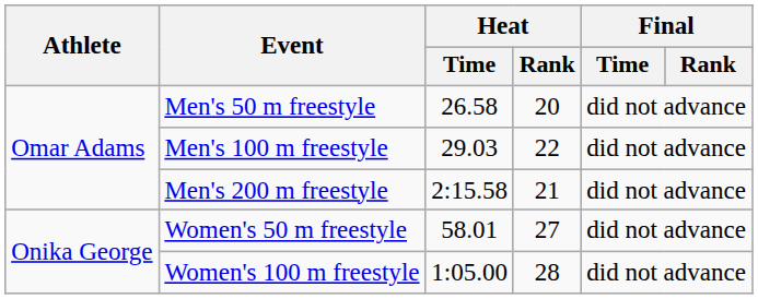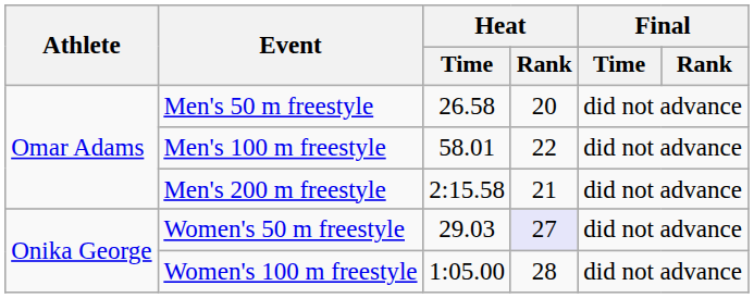Men's 100 m freestyle | Heat / Time: 29.03 -> 58.01
Women's 50 m freestyle | Heat / Time: 58.01 -> 29.03
Women's 50 m freestyle | Heat / Rank: no background -> lavender background
